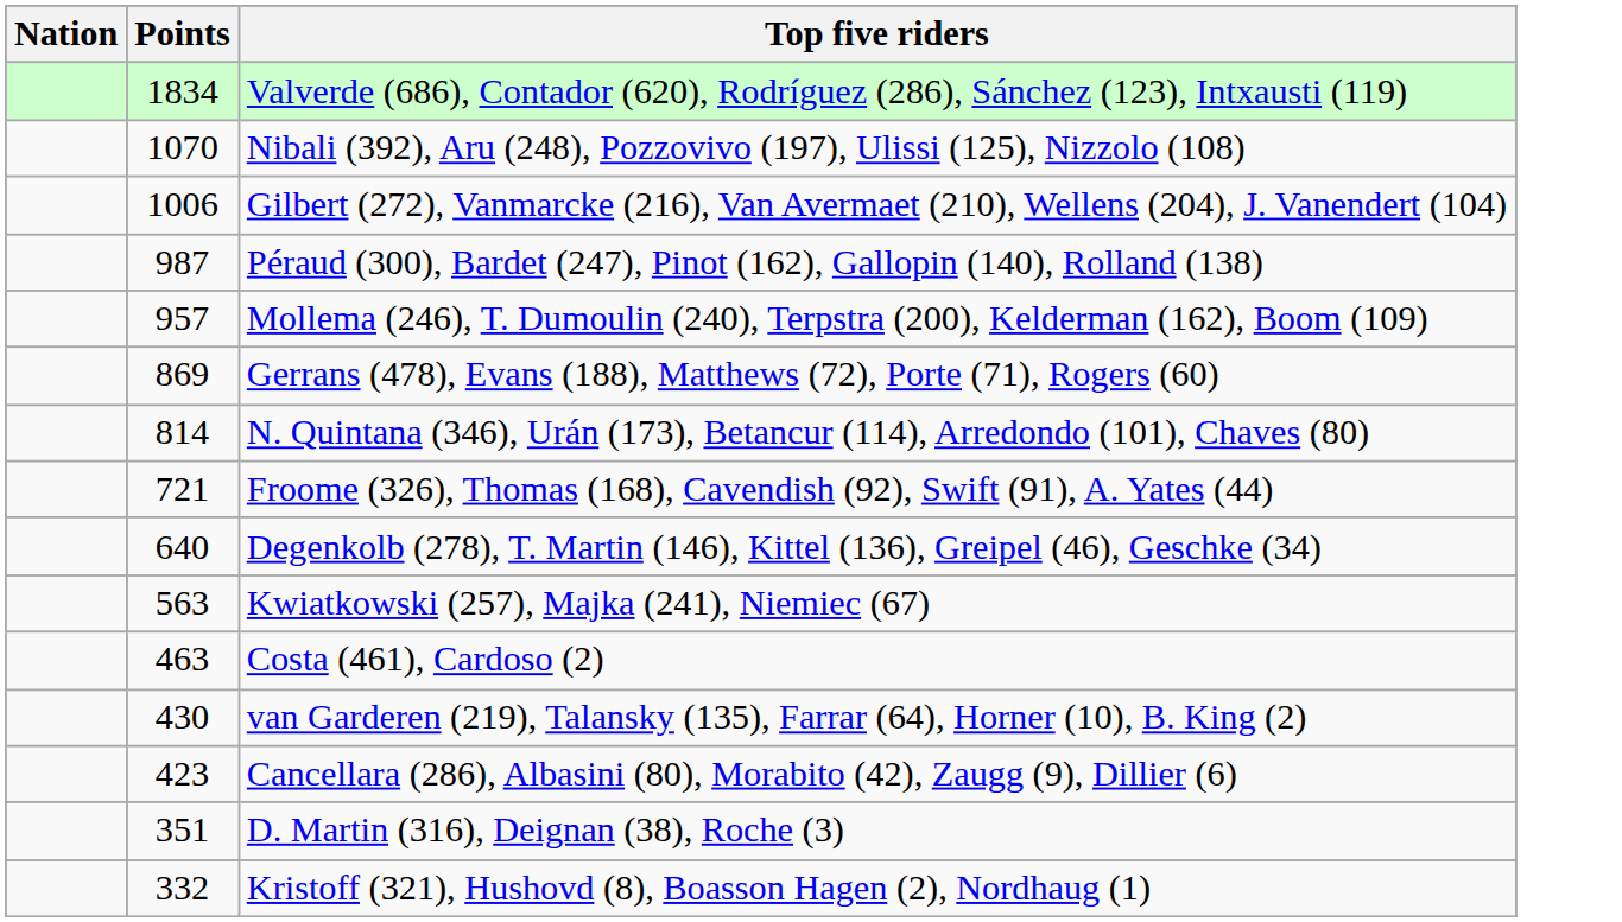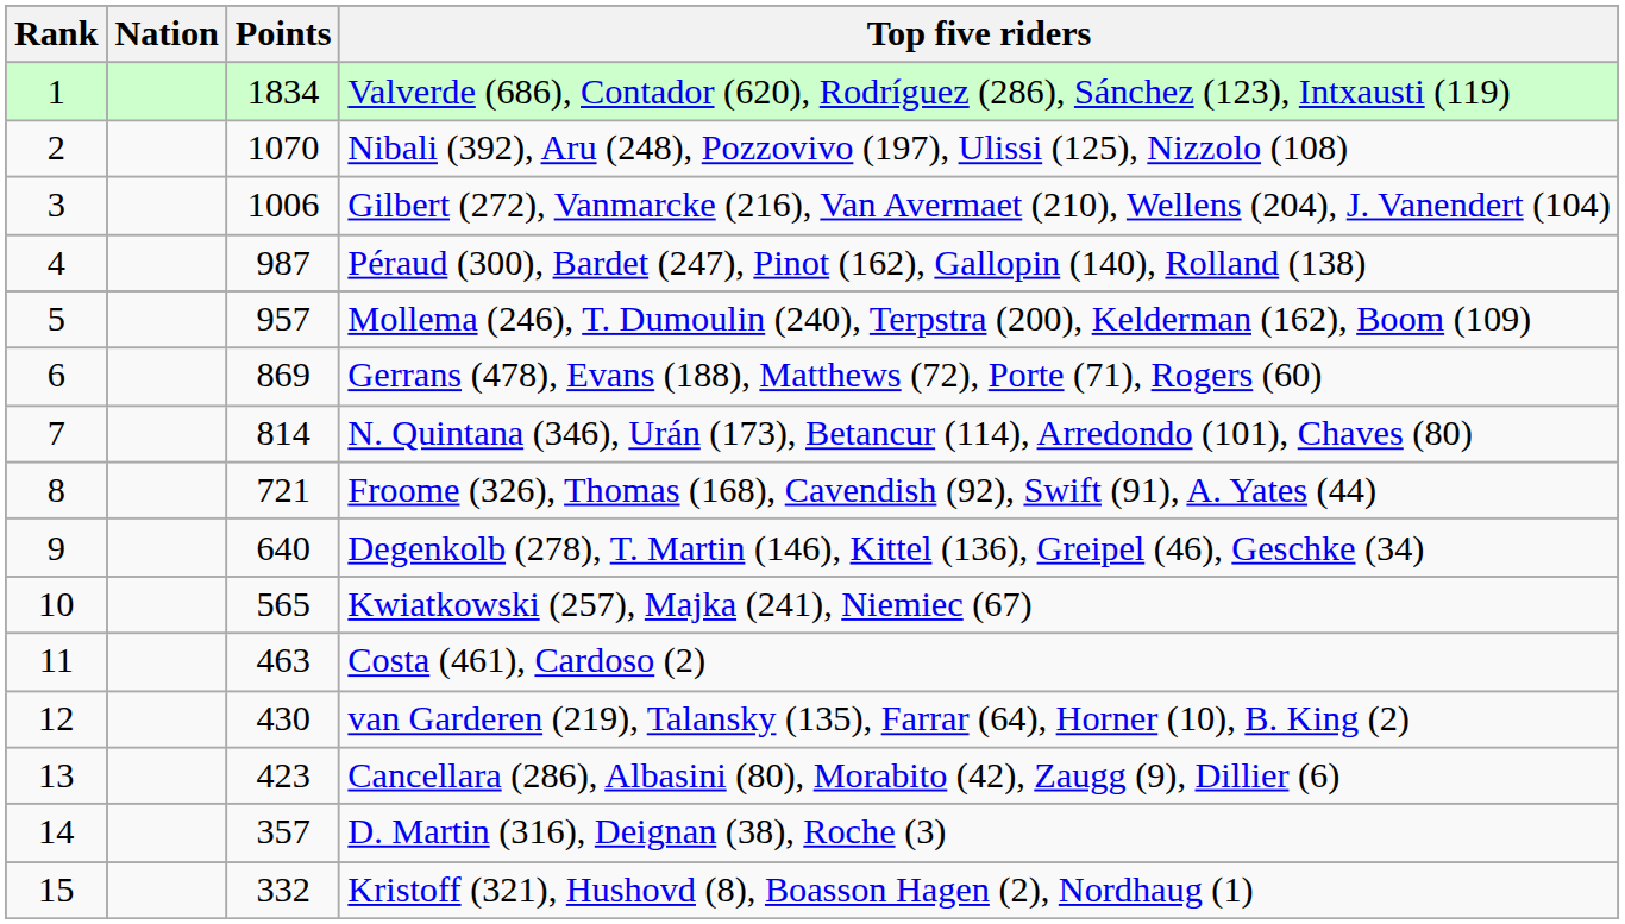+ column: Rank | 1 | 2 | 3 | 4 | 5 | 6 | 7 | 8 | 9 | 10 | 11 | 12 | 13 | 14 | 15
Kwiatkowski (257), Majka (241), Niemiec (67) | Points: 563 -> 565
D. Martin (316), Deignan (38), Roche (3) | Points: 351 -> 357
